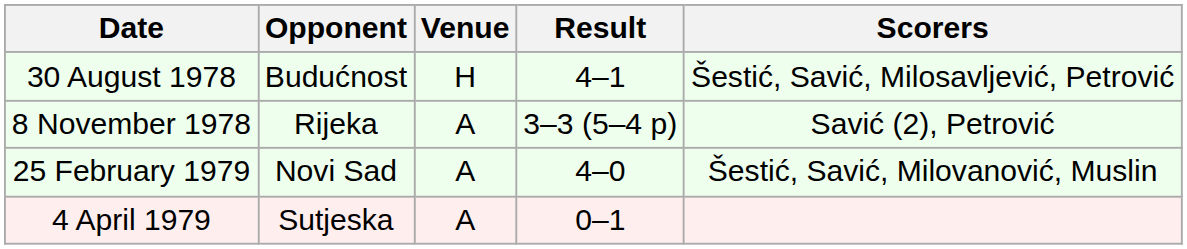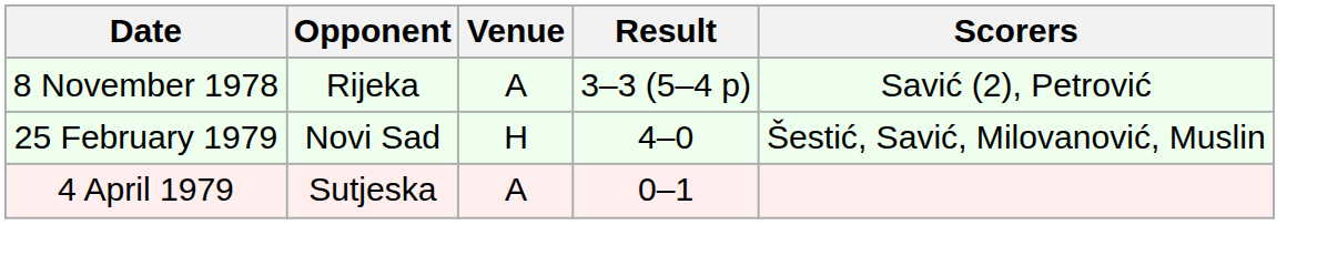- row: 30 August 1978 | Budućnost | H | 4–1 | Šestić, Savić, Milosavljević, Petrović
25 February 1979 | Venue: A -> H
